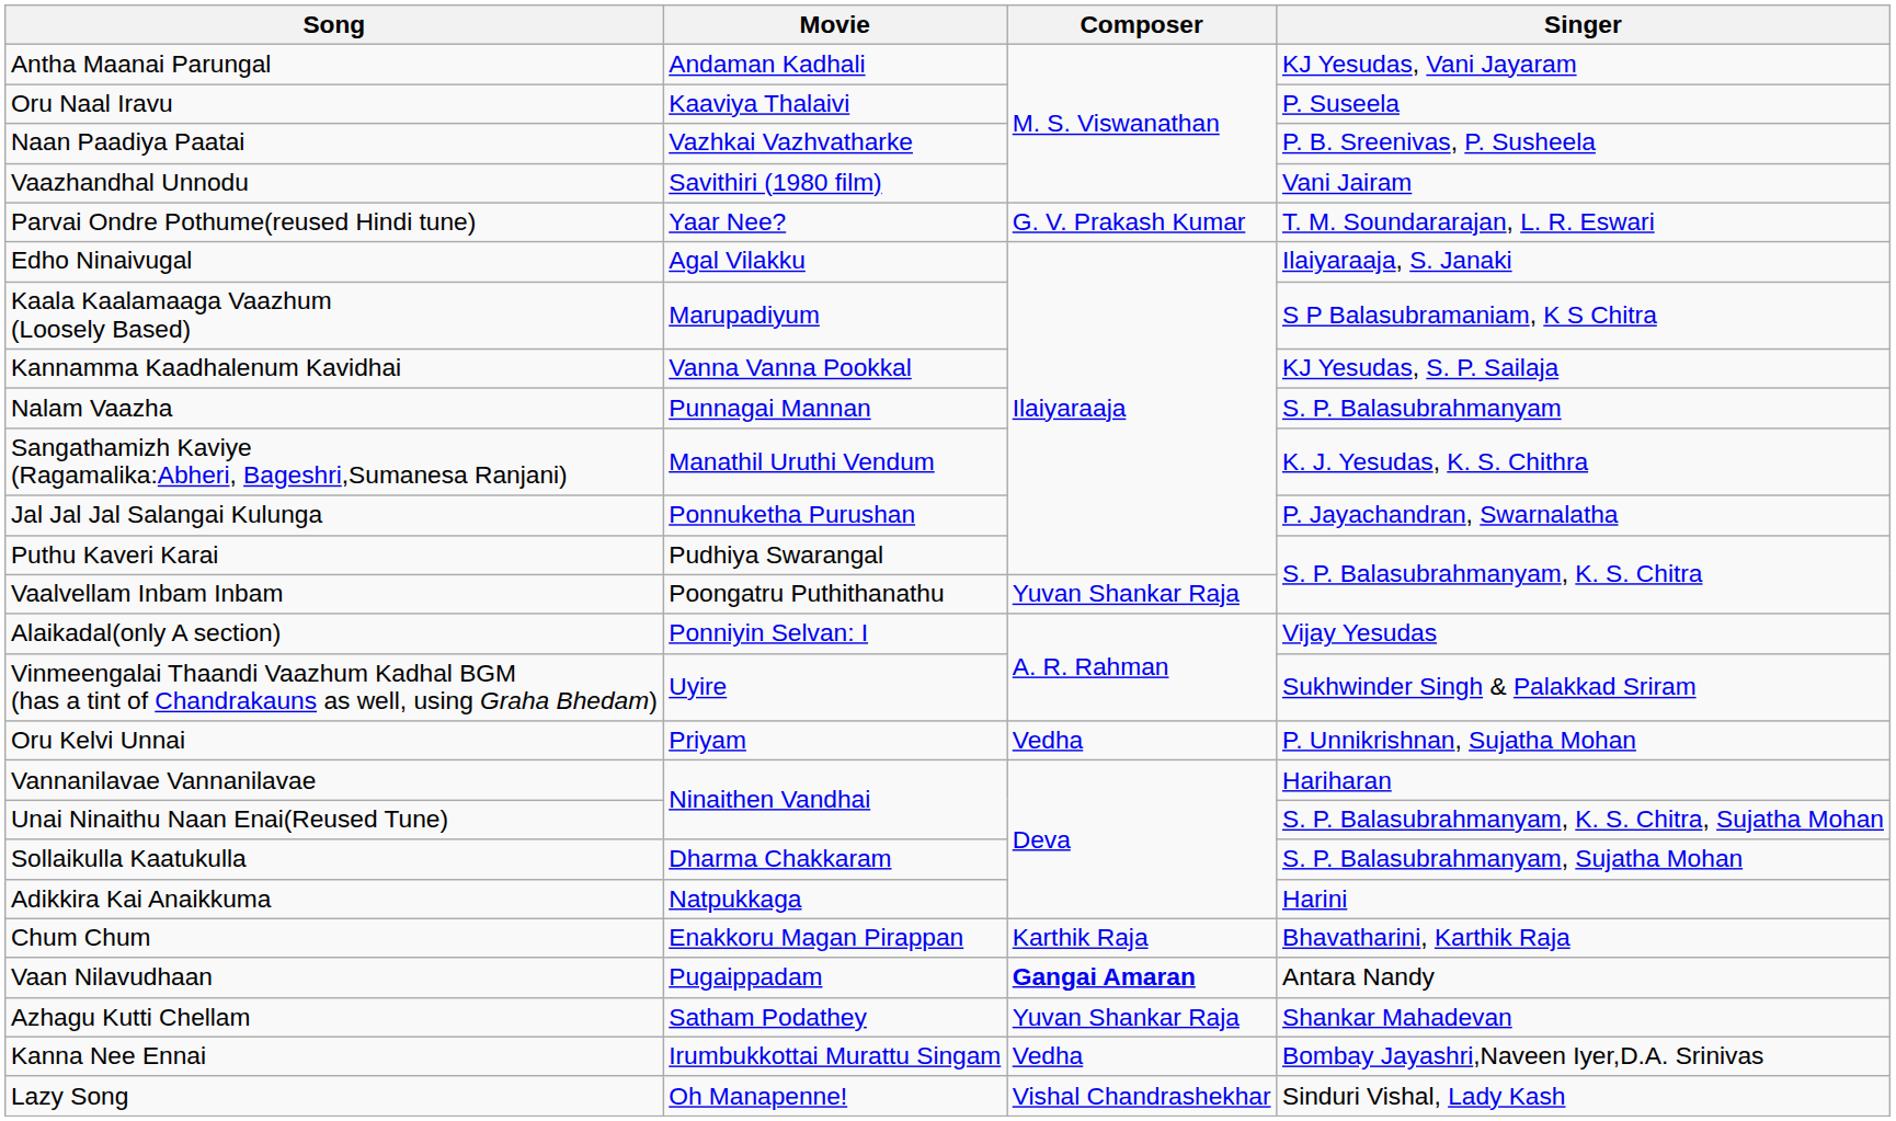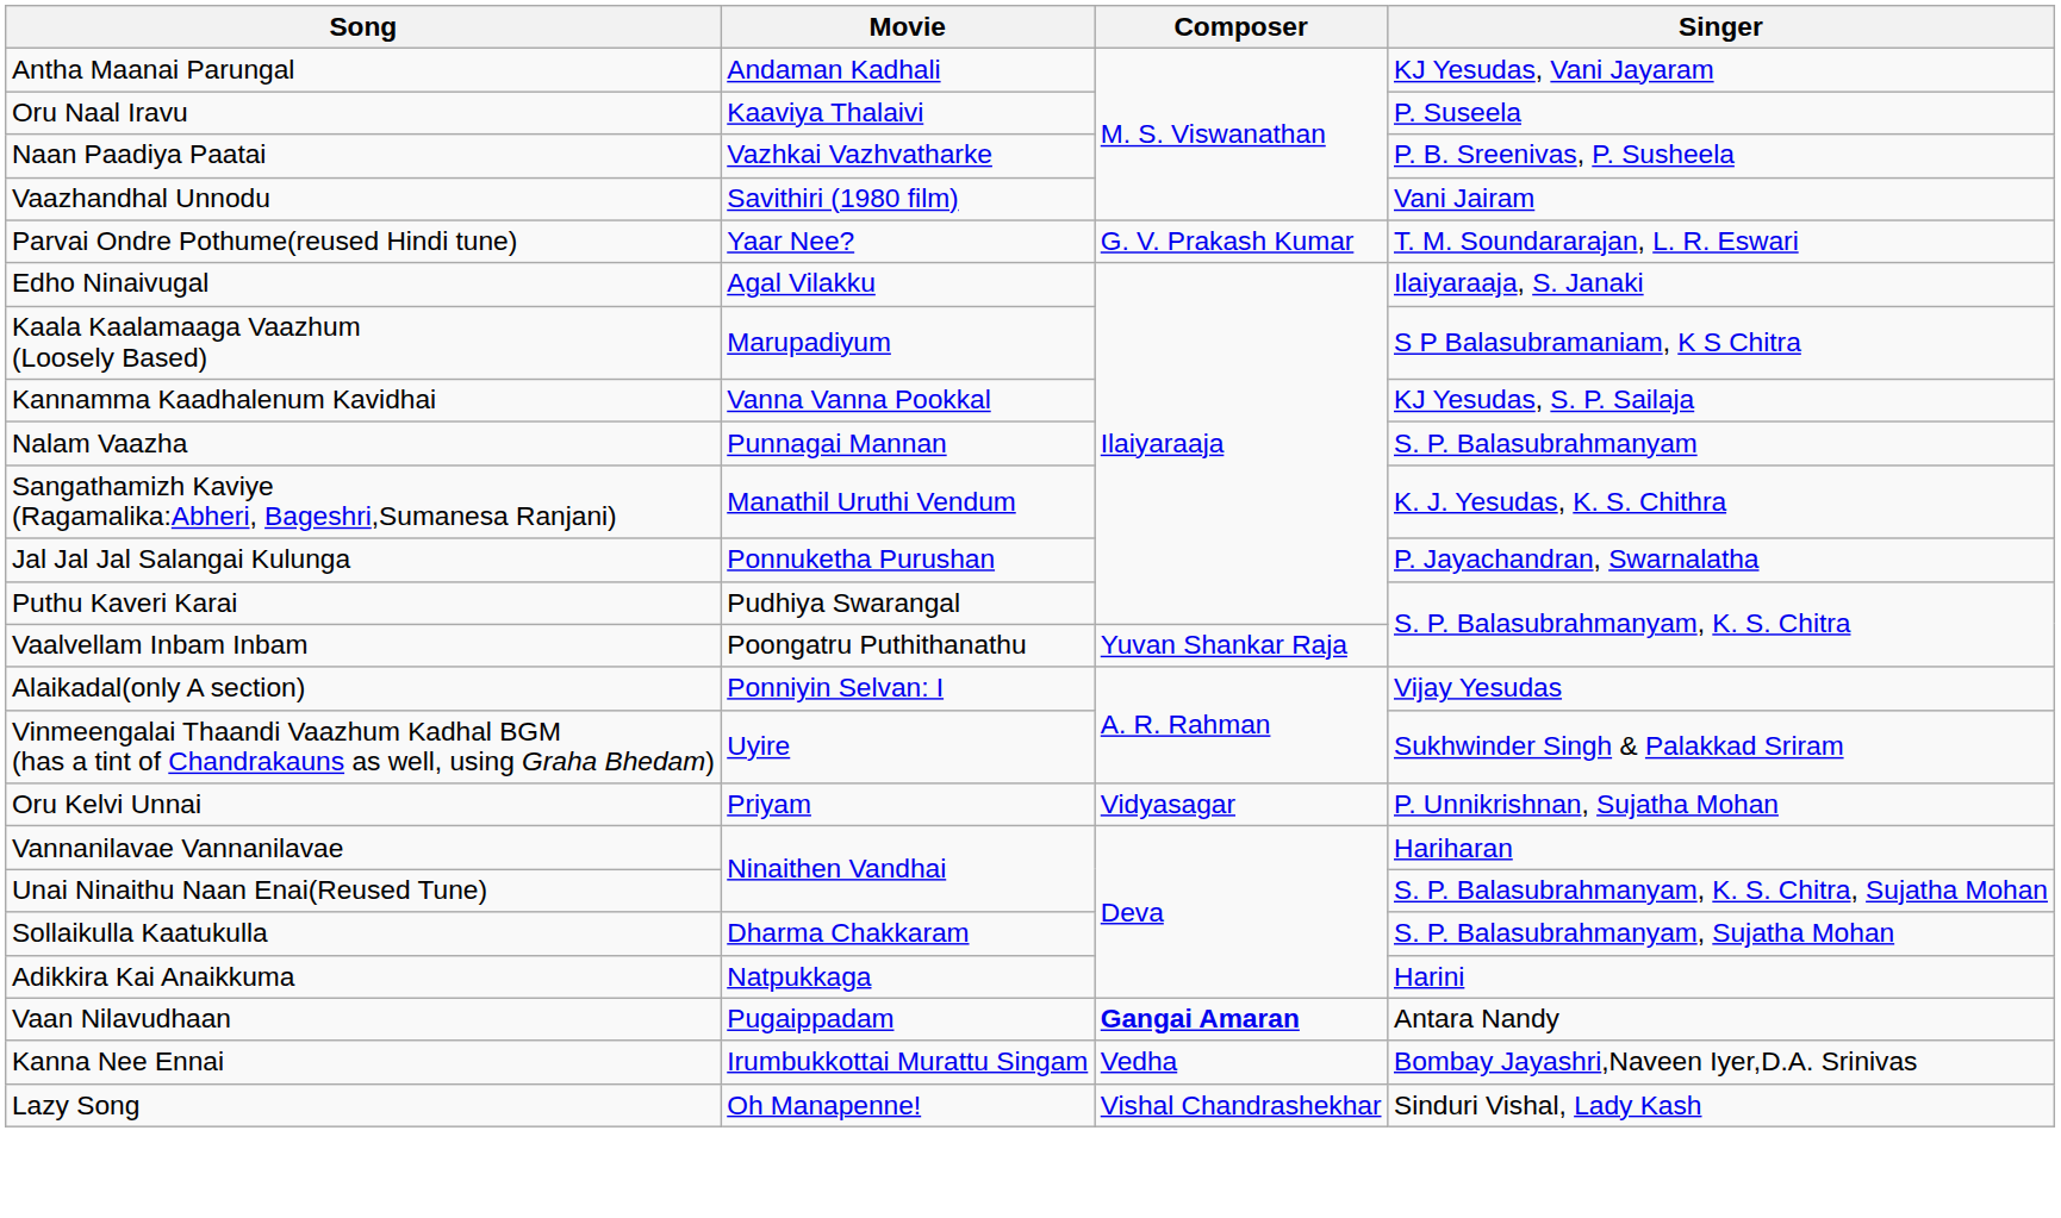Oru Kelvi Unnai | Composer: Vedha -> Vidyasagar
- row: Chum Chum | Enakkoru Magan Pirappan | Karthik Raja | Bhavatharini, Karthik Raja
- row: Azhagu Kutti Chellam | Satham Podathey | Yuvan Shankar Raja | Shankar Mahadevan
